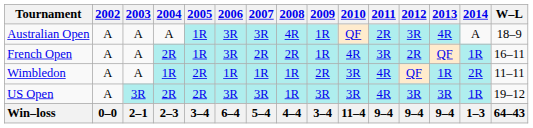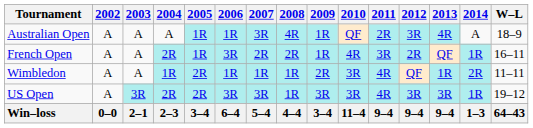Australian Open | 2006: 3R -> 1R
